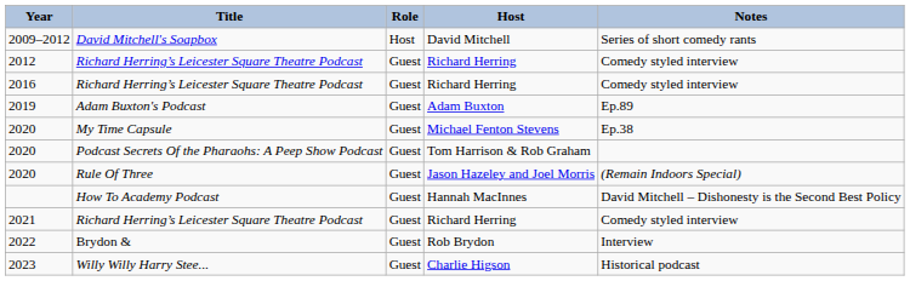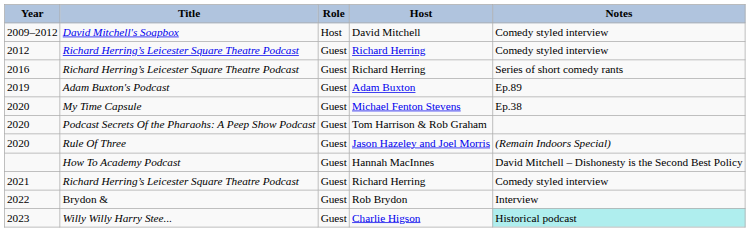2009–2012 | Notes: Series of short comedy rants -> Comedy styled interview
2016 | Notes: Comedy styled interview -> Series of short comedy rants
2023 | Notes: no background -> paleturquoise background
